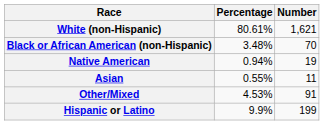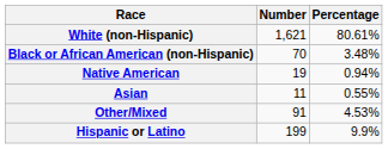columns swapped: Number <-> Percentage
